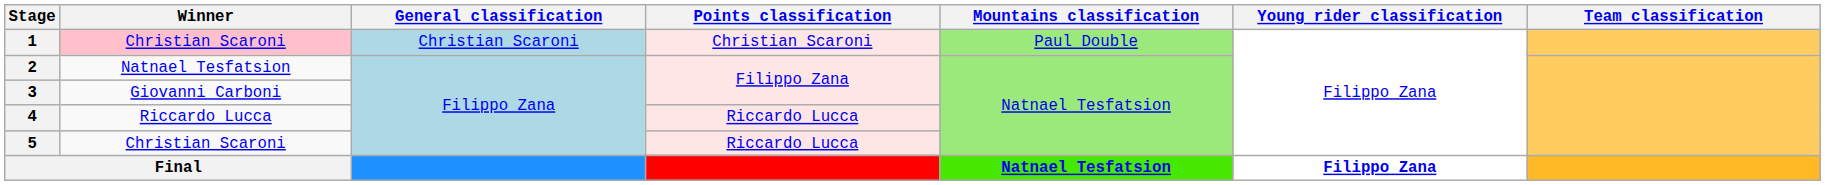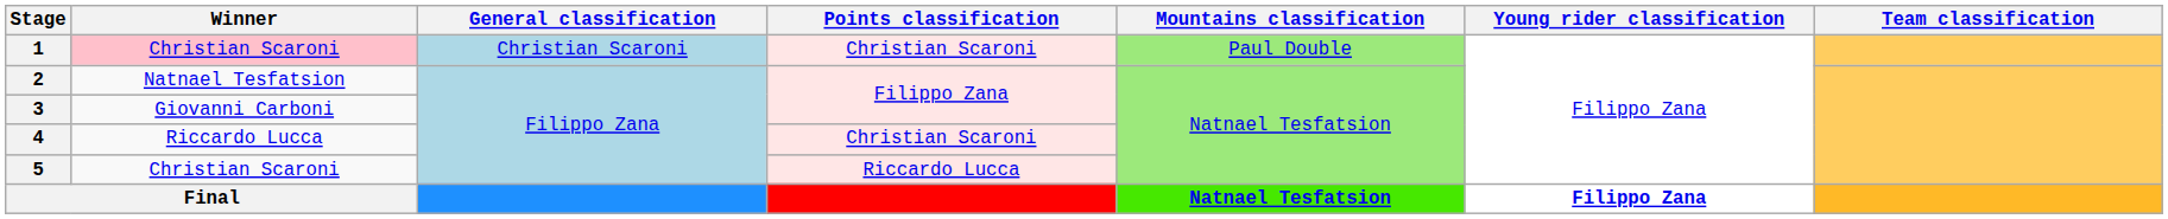4 | Points classification: Riccardo Lucca -> Christian Scaroni
